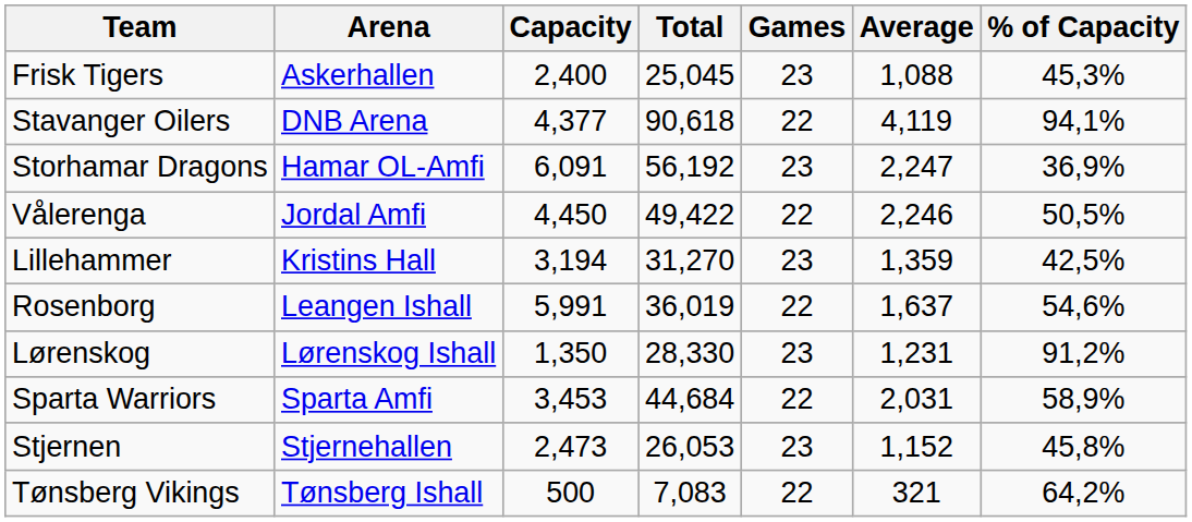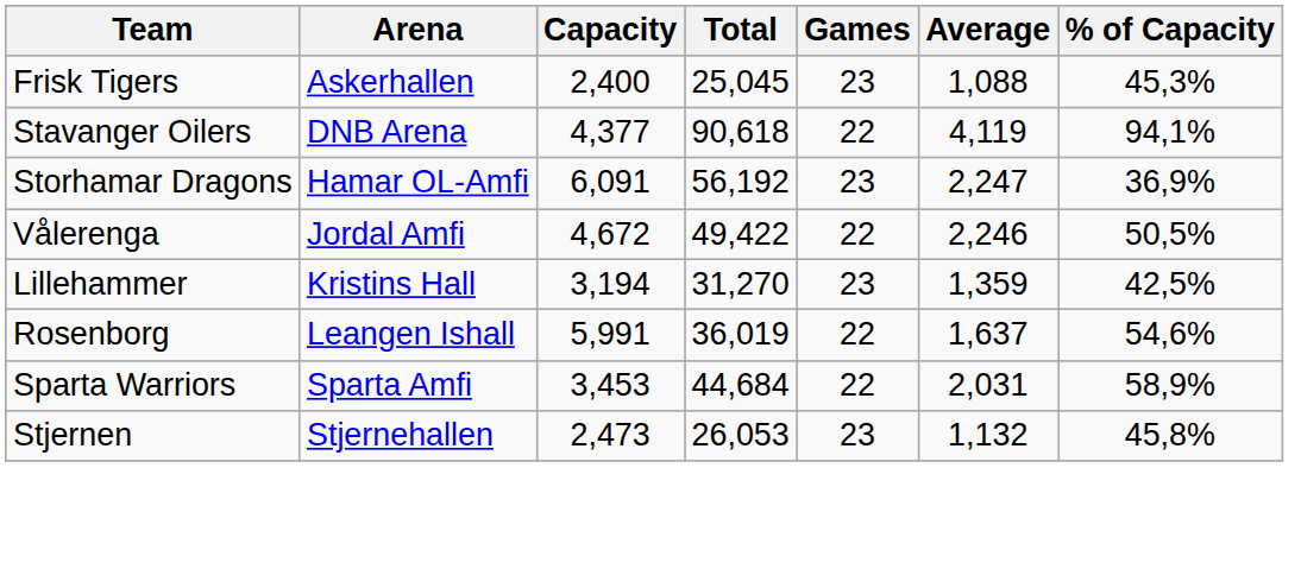Vålerenga | Capacity: 4,450 -> 4,672
- row: Lørenskog | Lørenskog Ishall | 1,350 | 28,330 | 23 | 1,231 | 91,2%
Stjernen | Average: 1,152 -> 1,132
- row: Tønsberg Vikings | Tønsberg Ishall | 500 | 7,083 | 22 | 321 | 64,2%
